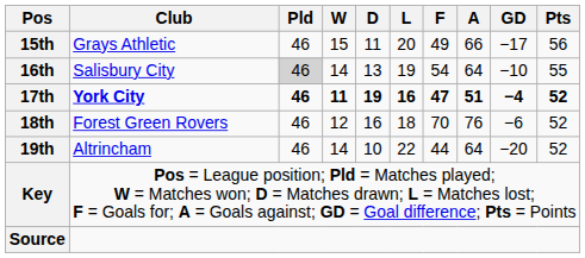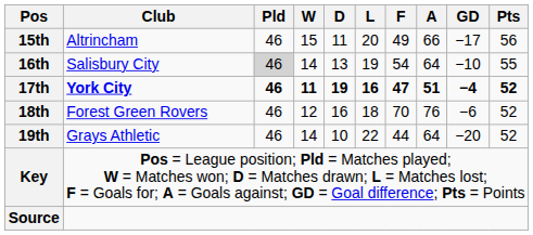15th | Club: Grays Athletic -> Altrincham
19th | Club: Altrincham -> Grays Athletic
